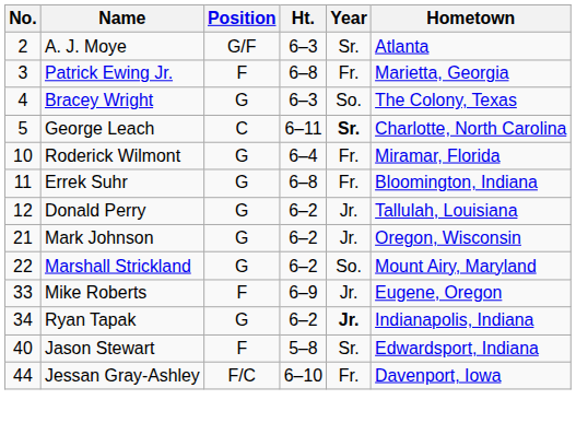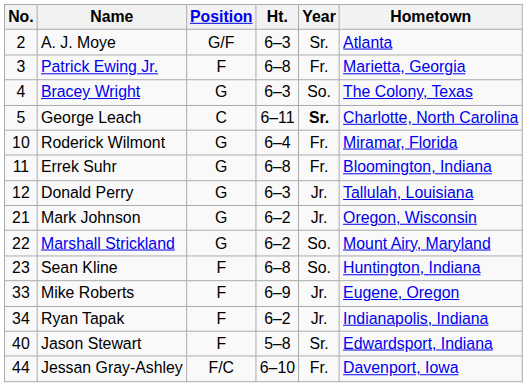Donald Perry | Ht.: 6–2 -> 6–3
+ row: 23 | Sean Kline | F | 6–8 | So. | Huntington, Indiana
Ryan Tapak | Position: G -> F
Ryan Tapak | Year: bold -> normal
